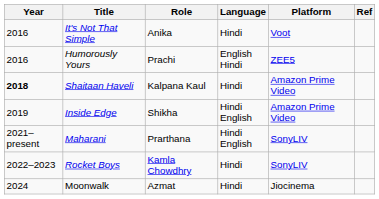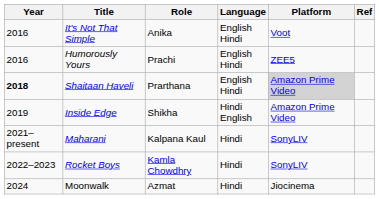It's Not That Simple | Language: Hindi -> English Hindi
Shaitaan Haveli | Role: Kalpana Kaul -> Prarthana
Shaitaan Haveli | Language: Hindi -> English Hindi
Shaitaan Haveli | Platform: no background -> lightgrey background
Maharani | Role: Prarthana -> Kalpana Kaul
Maharani | Language: Hindi English -> Hindi
